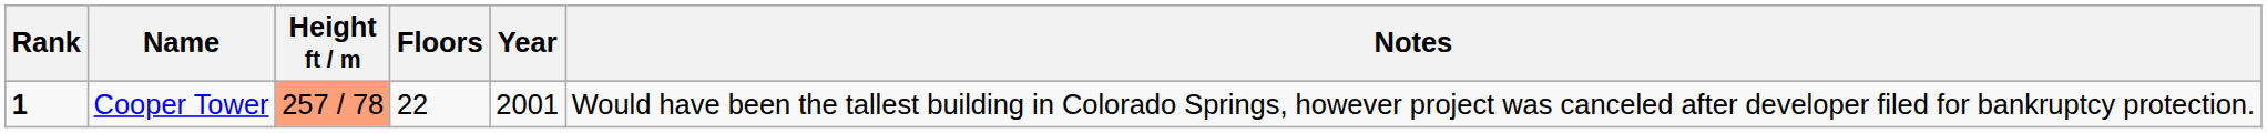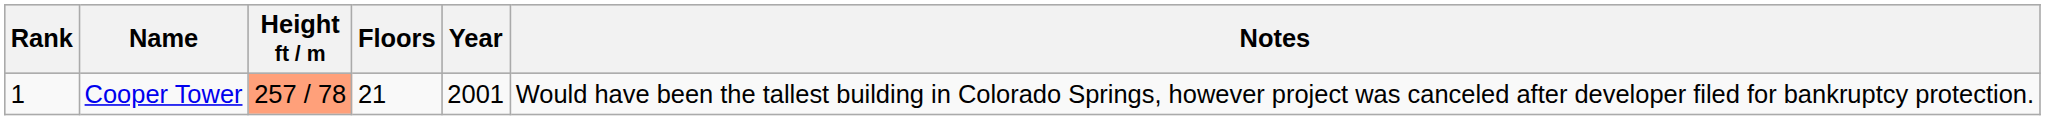Cooper Tower | Rank: bold -> normal
Cooper Tower | Floors: 22 -> 21
